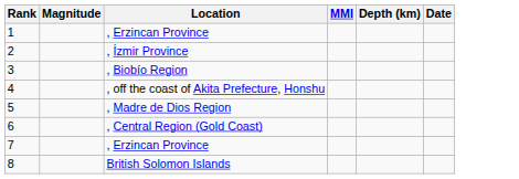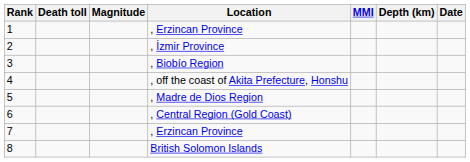+ column: Death toll
